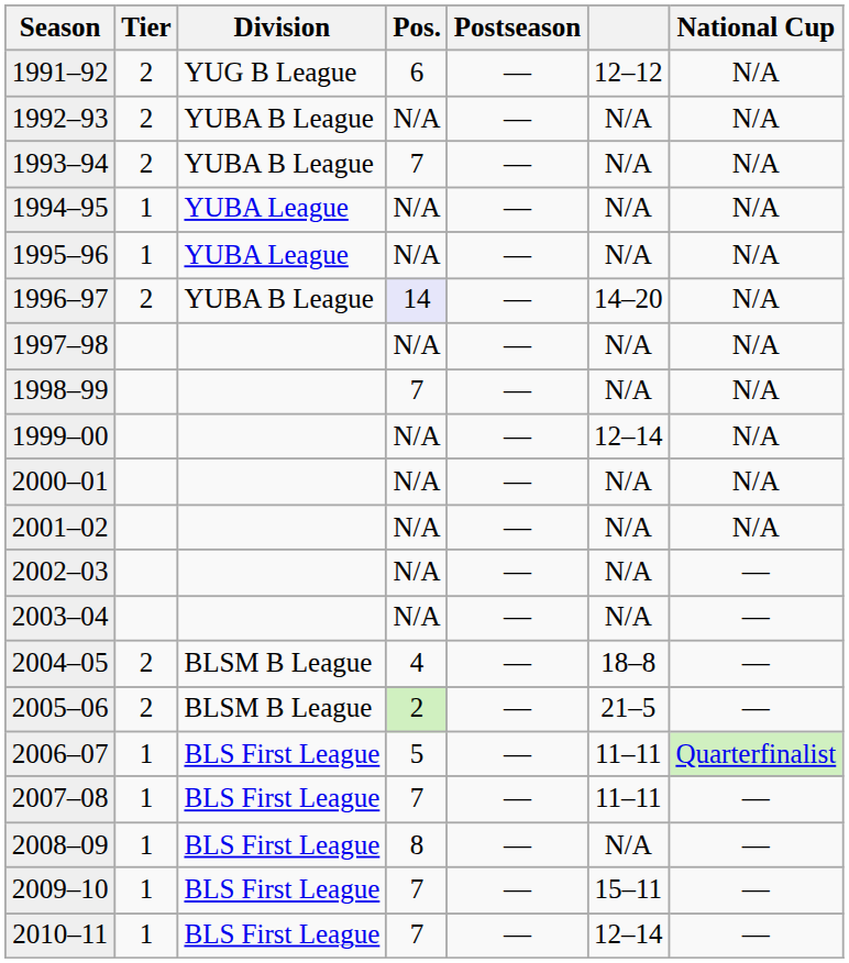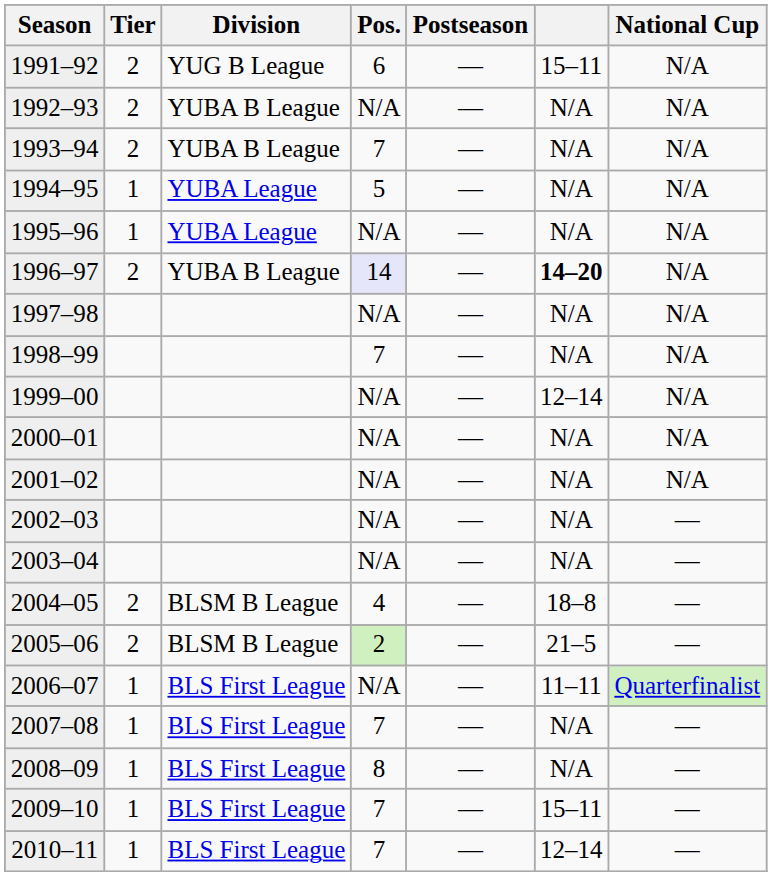1991–92 | column 6: 12–12 -> 15–11
1994–95 | Pos.: N/A -> 5
1996–97 | column 6: normal -> bold
2006–07 | Pos.: 5 -> N/A
2007–08 | column 6: 11–11 -> N/A
